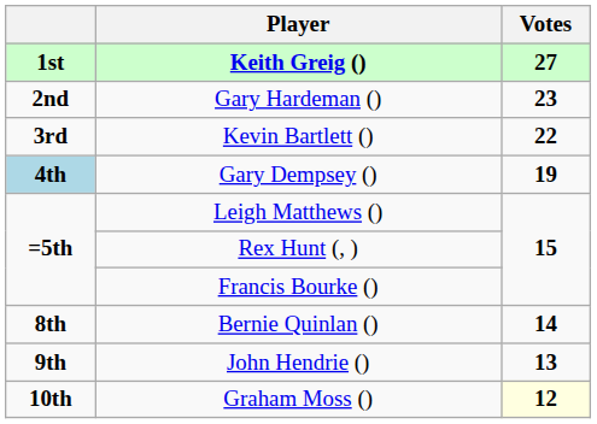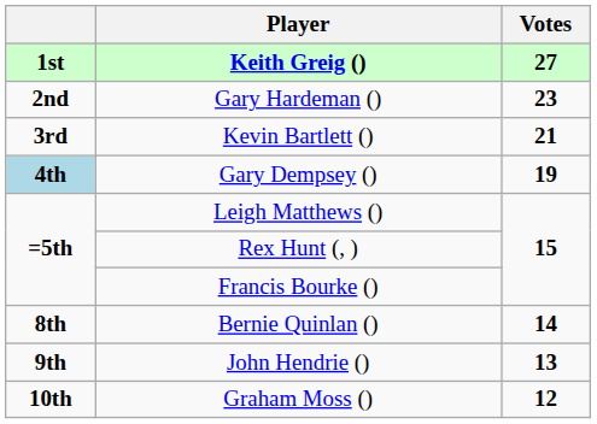Kevin Bartlett () | Votes: 22 -> 21
Graham Moss () | Votes: lightyellow background -> no background
